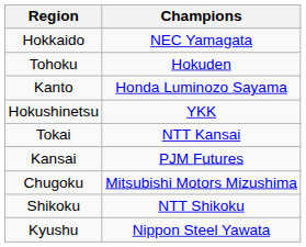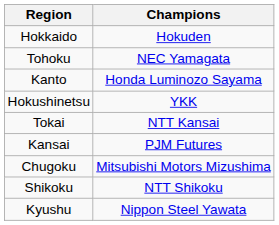Hokkaido | Champions: NEC Yamagata -> Hokuden
Tohoku | Champions: Hokuden -> NEC Yamagata
